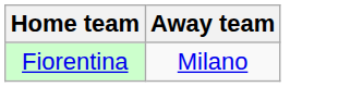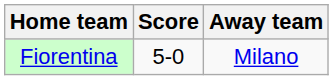+ column: Score | 5-0
